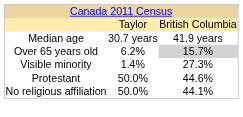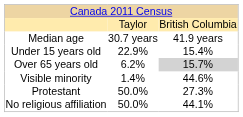+ row: Under 15 years old | 22.9% | 15.4%
Visible minority | column 3: 27.3% -> 44.6%
Protestant | column 3: 44.6% -> 27.3%
